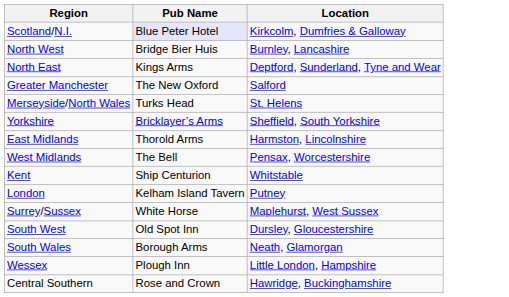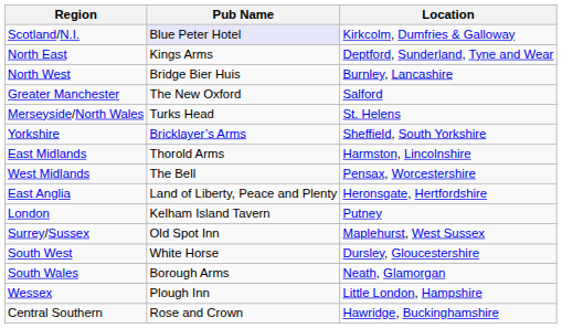rows swapped: North West <-> North East
+ row: East Anglia | Land of Liberty, Peace and Plenty | Heronsgate, Hertfordshire
- row: Kent | Ship Centurion | Whitstable
Surrey/Sussex | Pub Name: White Horse -> Old Spot Inn
South West | Pub Name: Old Spot Inn -> White Horse
